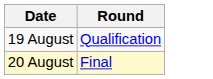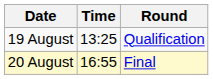+ column: Time | 13:25 | 16:55
